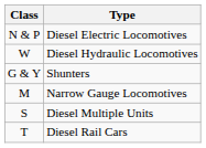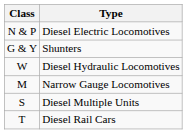rows swapped: Diesel Hydraulic Locomotives <-> Shunters
